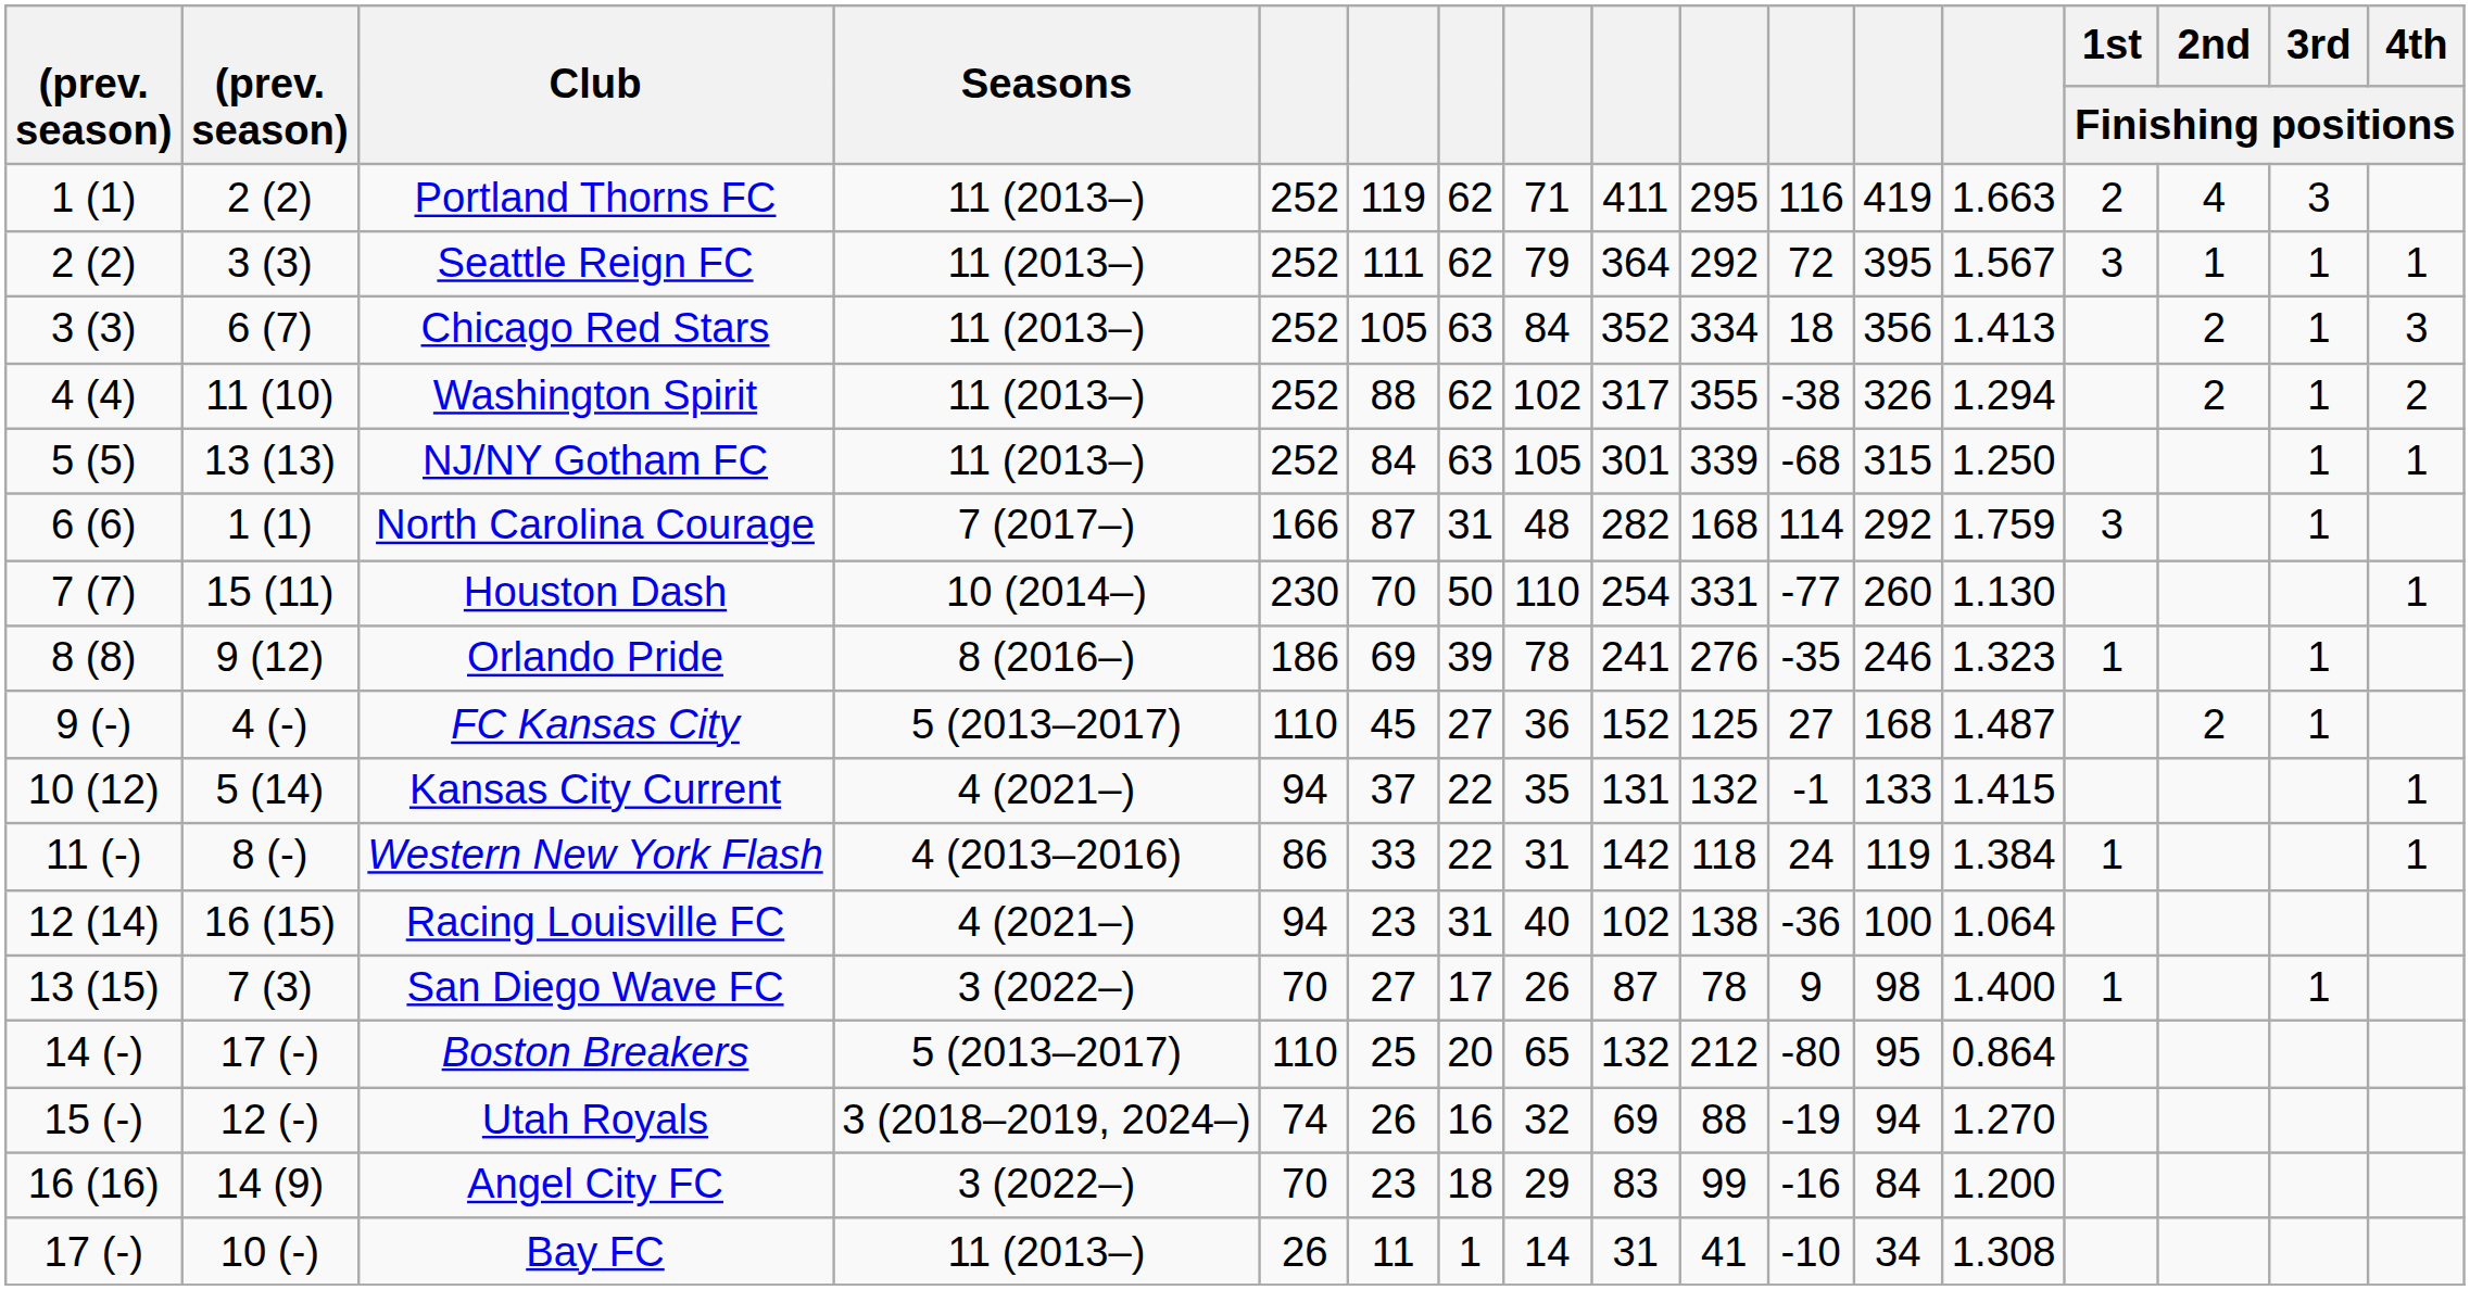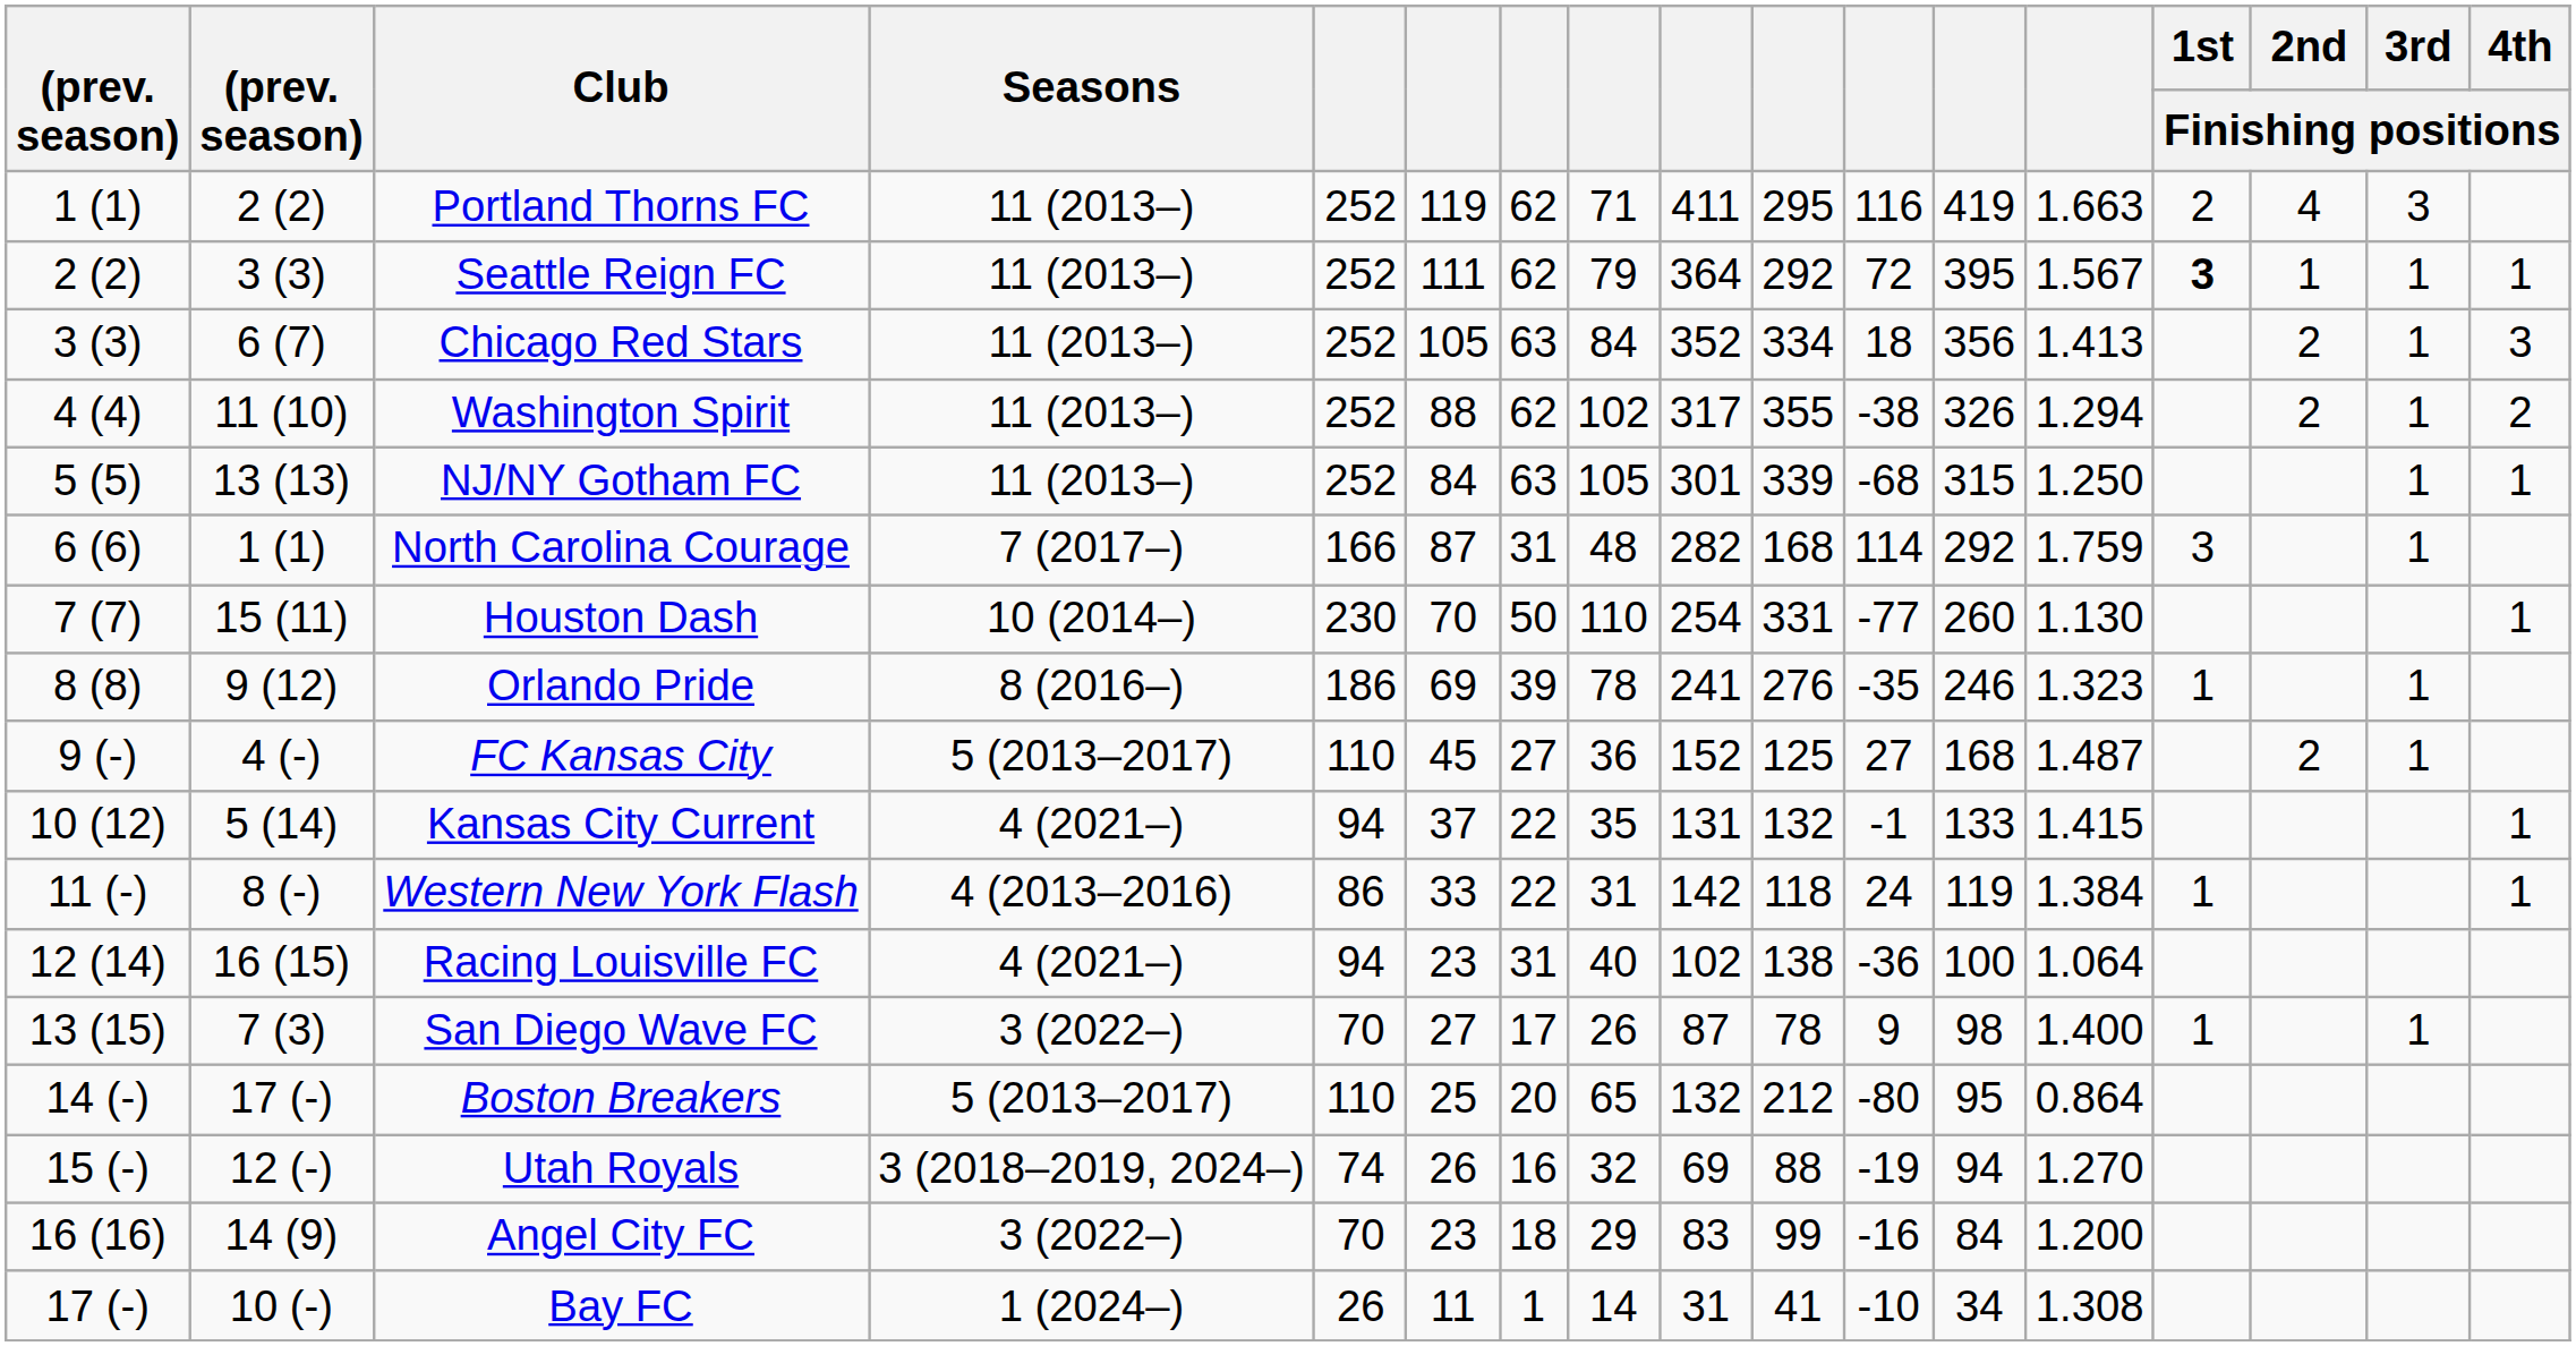Seattle Reign FC | 1st / Finishing positions: normal -> bold
Bay FC | Seasons: 11 (2013–) -> 1 (2024–)
